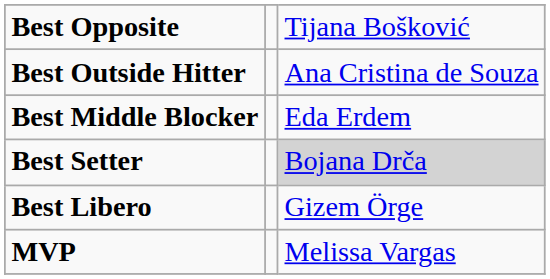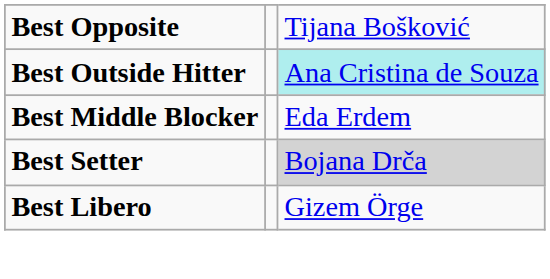Best Outside Hitter | column 3: no background -> paleturquoise background
- row: MVP | Melissa Vargas
